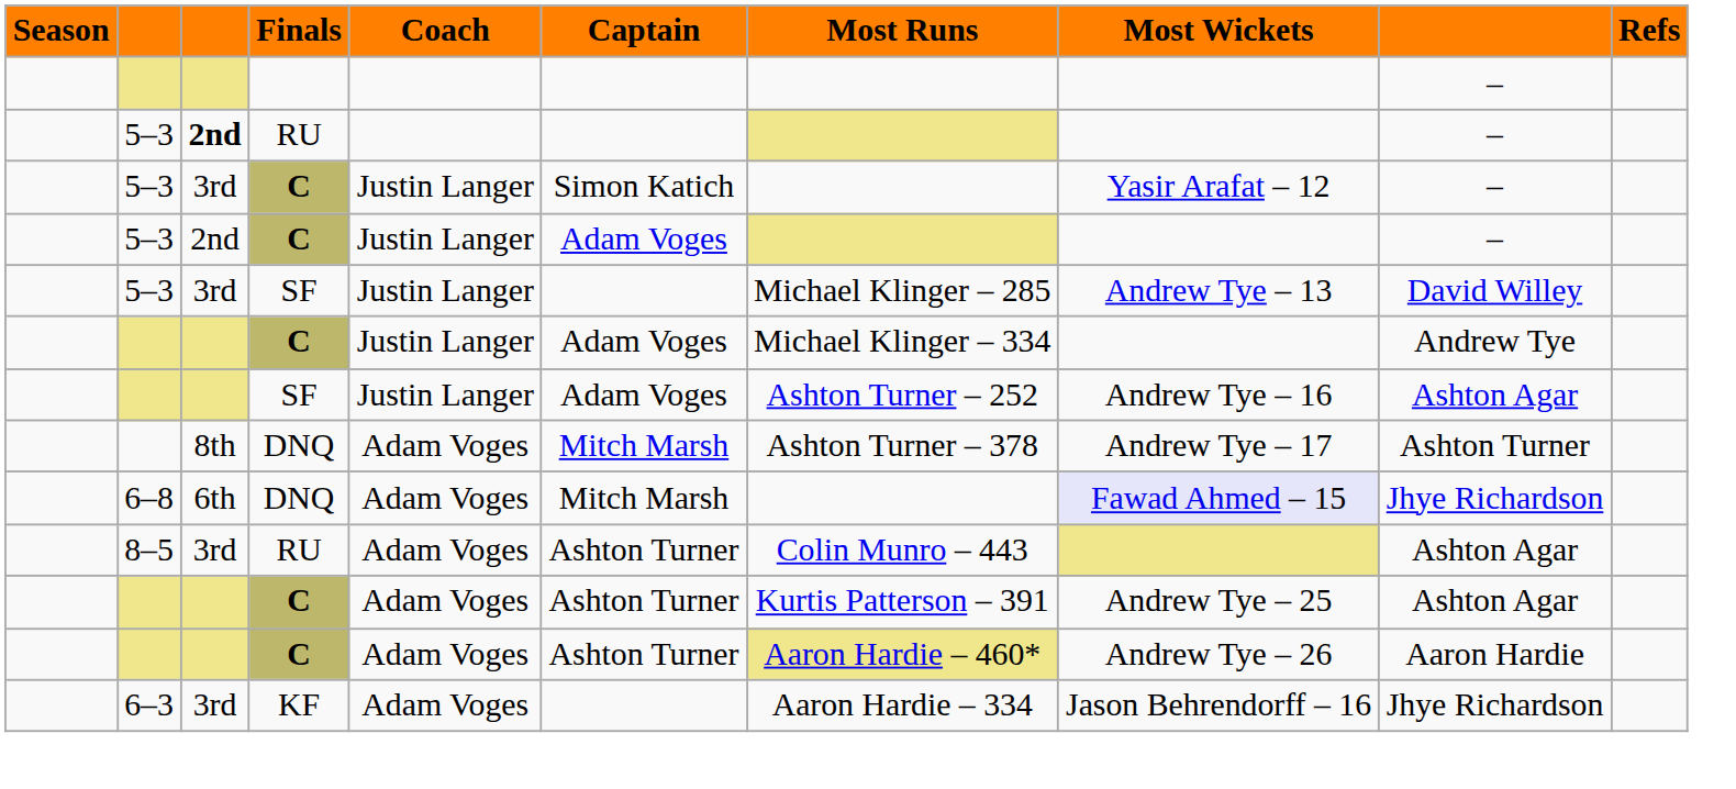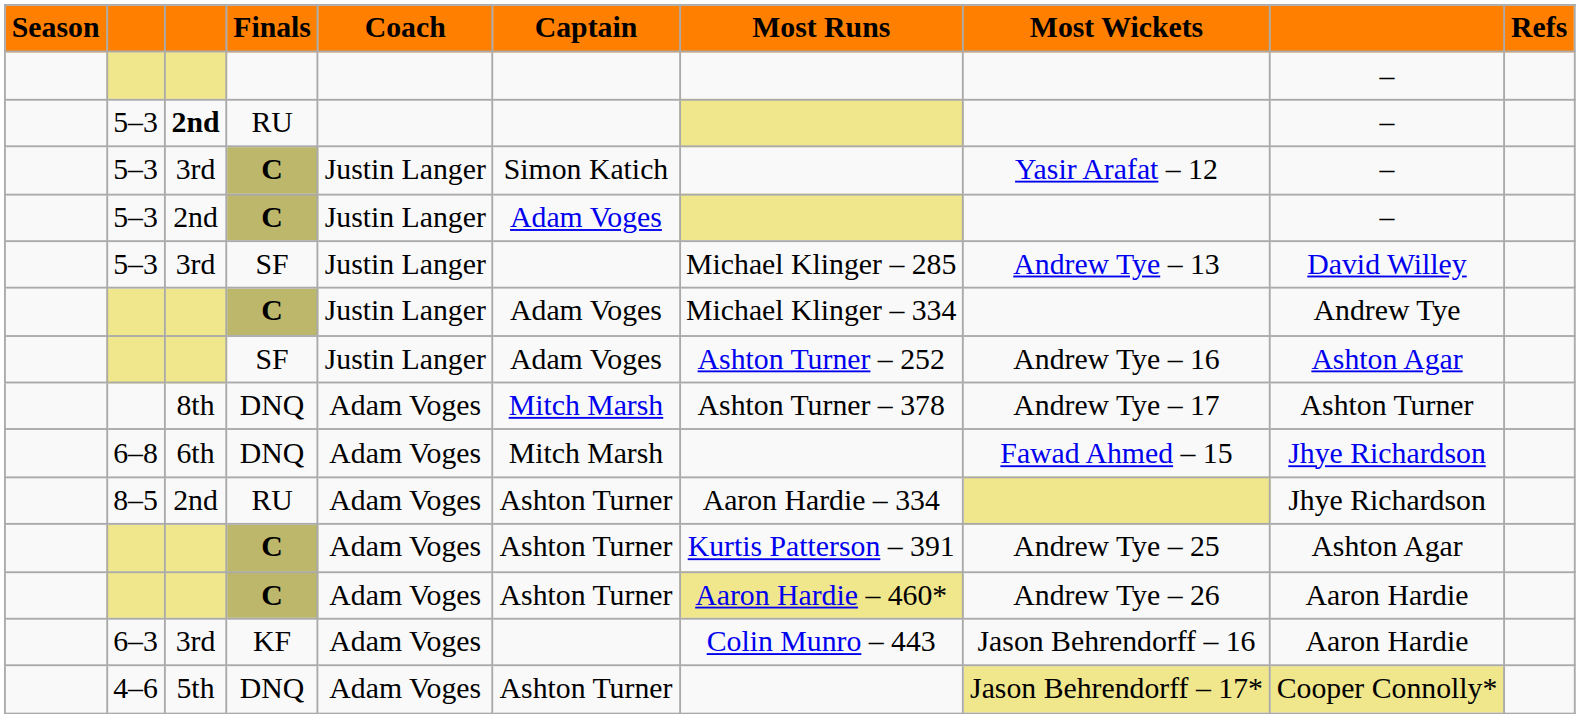6–8 | Most Wickets: lavender background -> no background
8–5 | column 3: 3rd -> 2nd
8–5 | Most Runs: Colin Munro – 443 -> Aaron Hardie – 334
8–5 | column 9: Ashton Agar -> Jhye Richardson
6–3 | Most Runs: Aaron Hardie – 334 -> Colin Munro – 443
6–3 | column 9: Jhye Richardson -> Aaron Hardie
+ row: 4–6 | 5th | DNQ | Adam Voges | Ashton Turner | Jason Behrendorff – 17* | Cooper Connolly*
